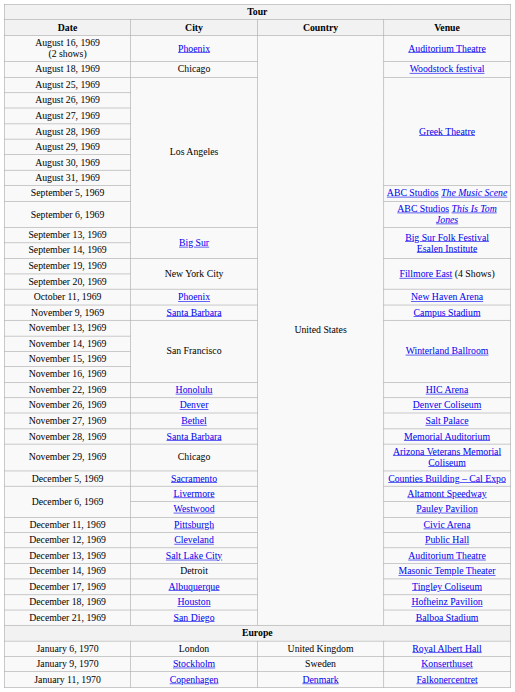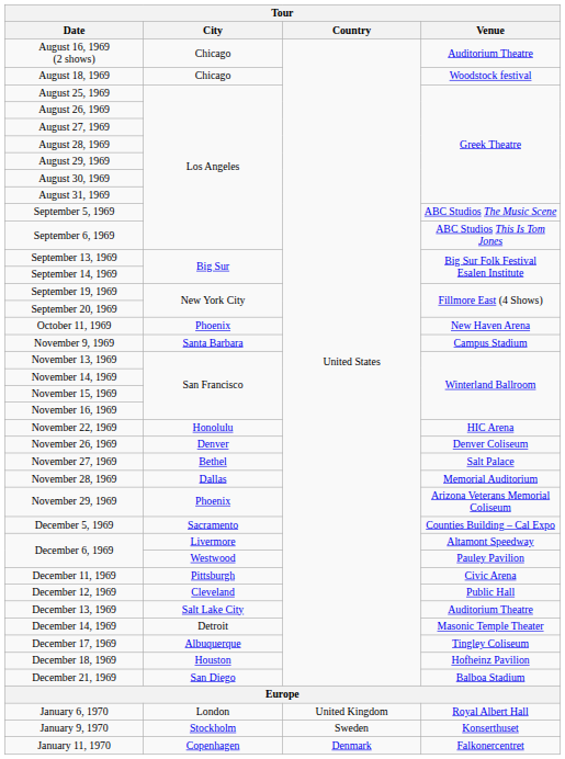August 16, 1969 (2 shows) | City: Phoenix -> Chicago
November 28, 1969 | City: Santa Barbara -> Dallas
November 29, 1969 | City: Chicago -> Phoenix
